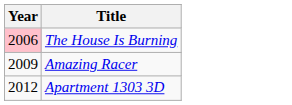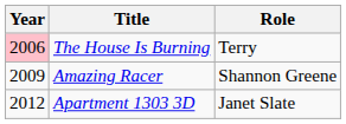+ column: Role | Terry | Shannon Greene | Janet Slate
